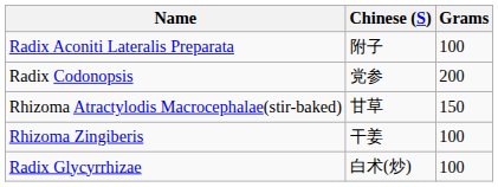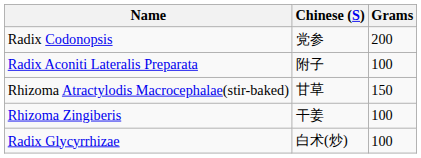rows swapped: Radix Aconiti Lateralis Preparata <-> Radix Codonopsis
